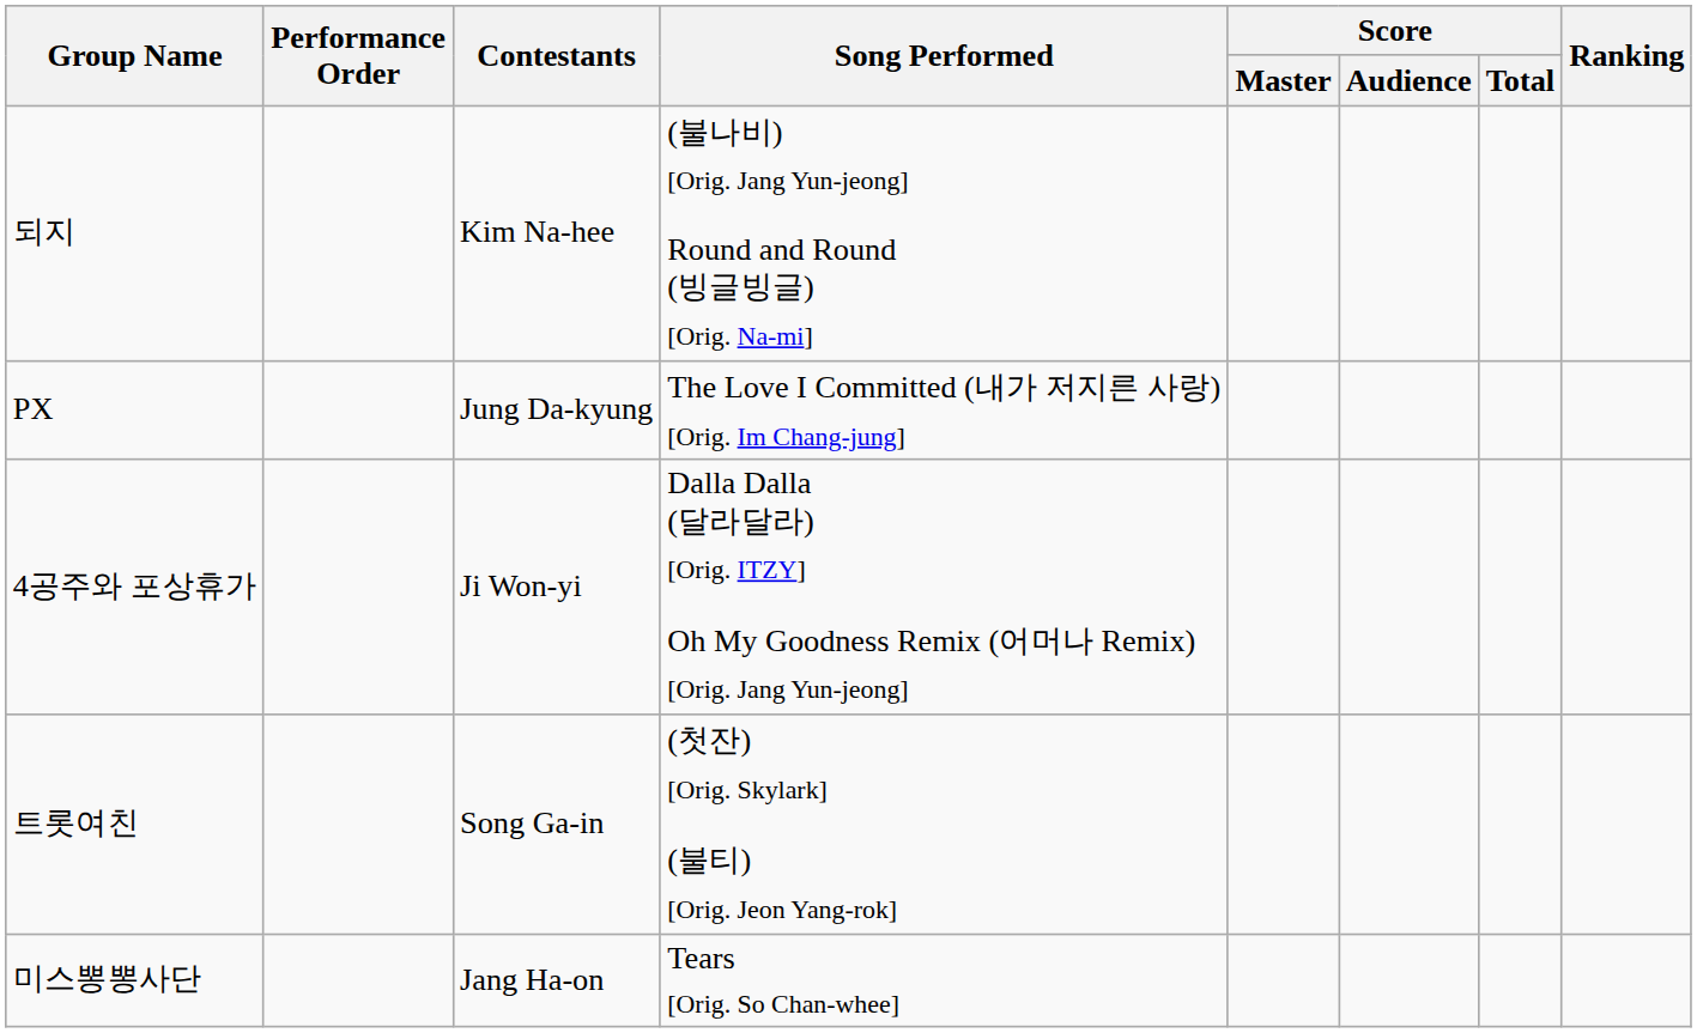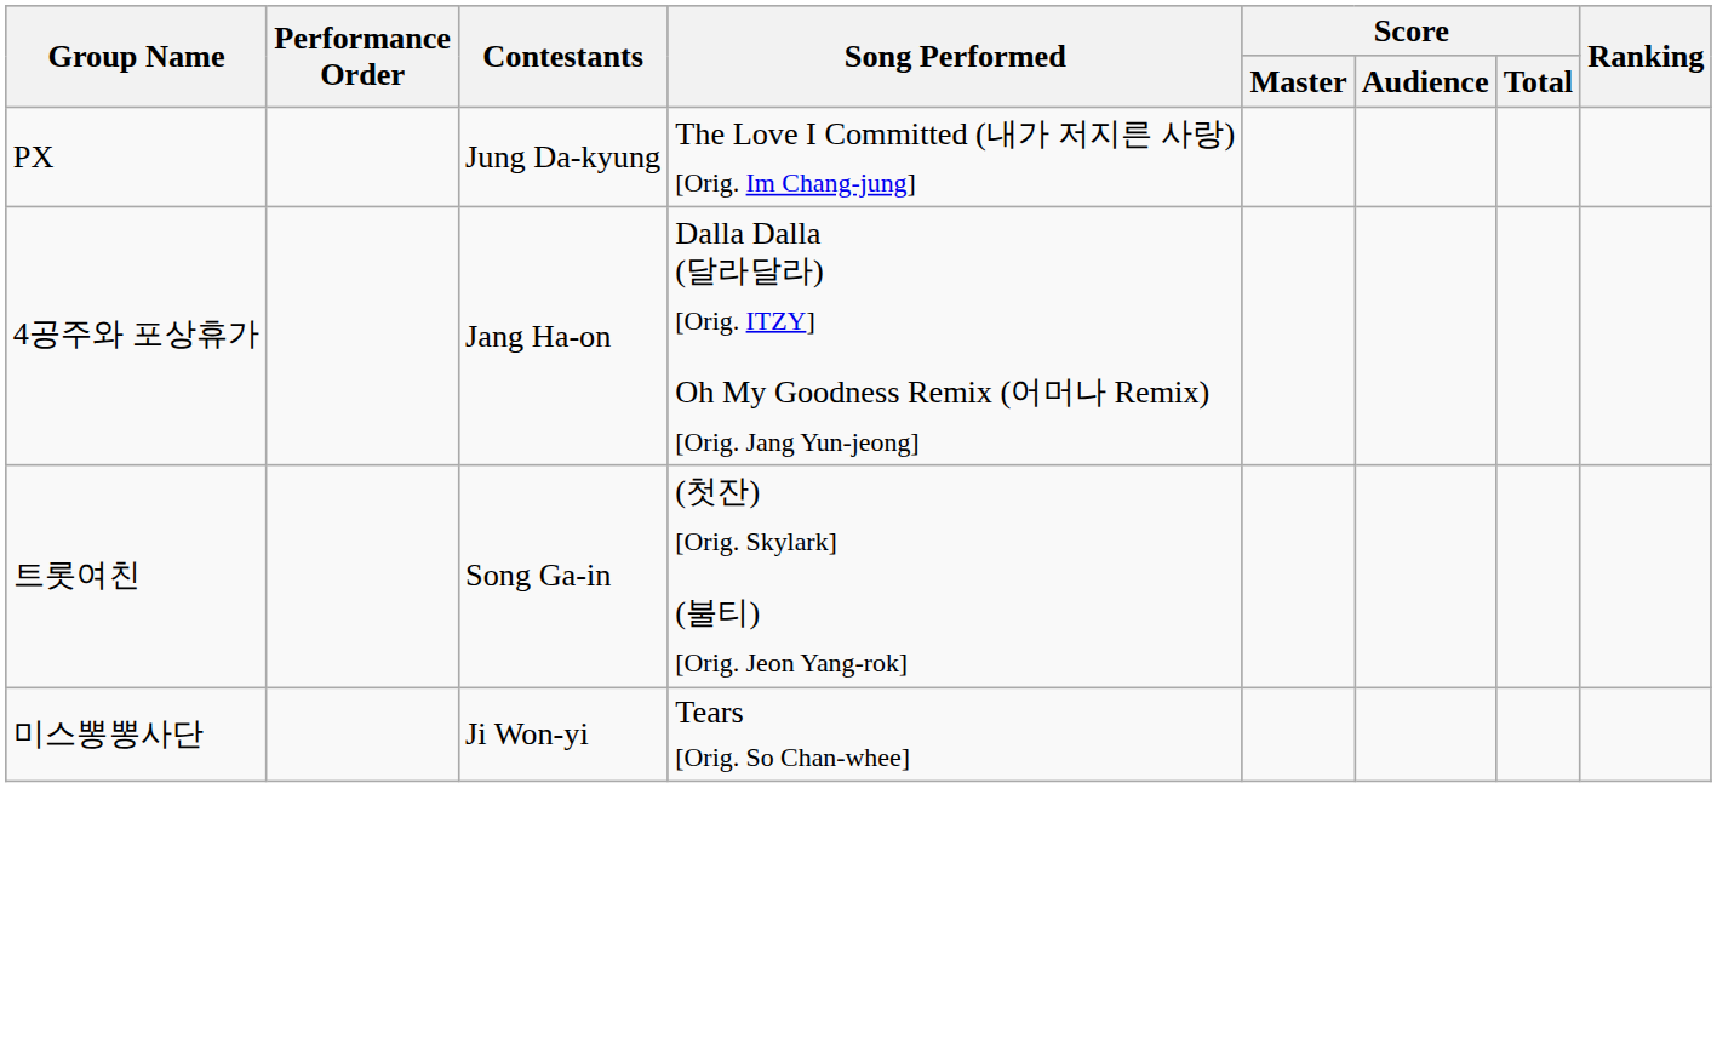- row: 되지 | Kim Na-hee | (불나비) [Orig. Jang Yun-jeong] Round and Round (빙글빙글) [Orig. Na-mi]
4공주와 포상휴가 | Contestants: Ji Won-yi -> Jang Ha-on
미스뽕뽕사단 | Contestants: Jang Ha-on -> Ji Won-yi
